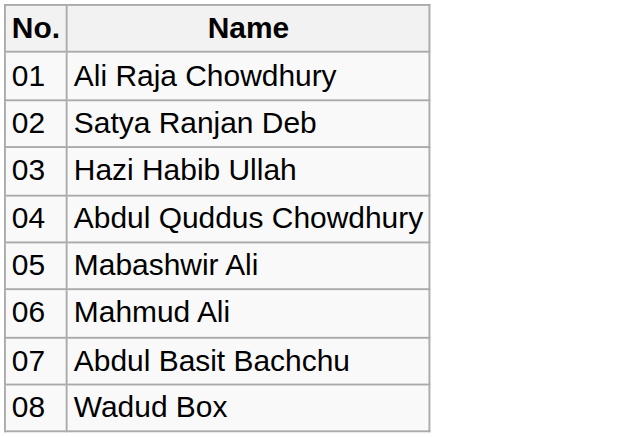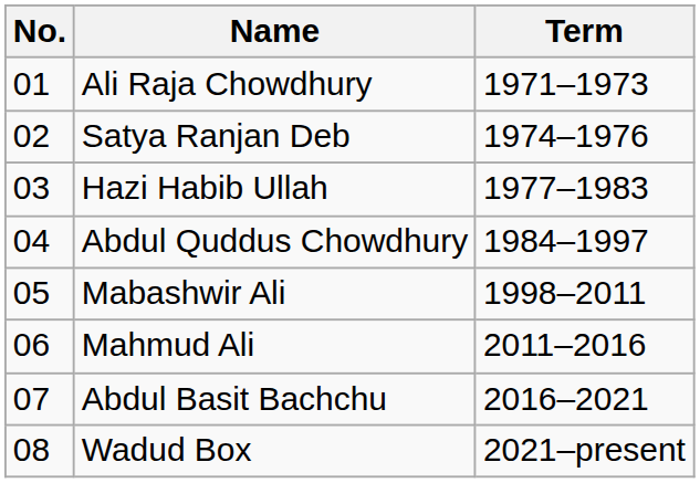+ column: Term | 1971–1973 | 1974–1976 | 1977–1983 | 1984–1997 | 1998–2011 | 2011–2016 | 2016–2021 | 2021–present
